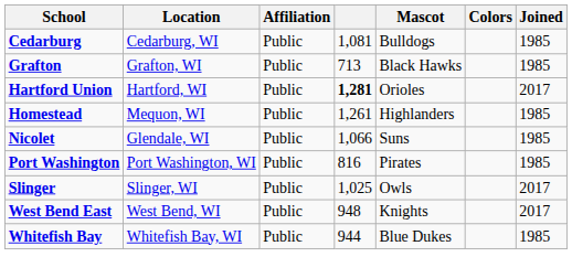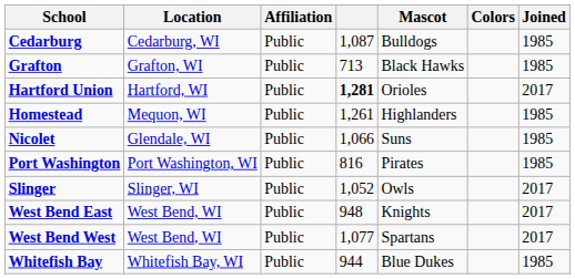Cedarburg | column 4: 1,081 -> 1,087
Slinger | column 4: 1,025 -> 1,052
+ row: West Bend West | West Bend, WI | Public | 1,077 | Spartans | 2017
